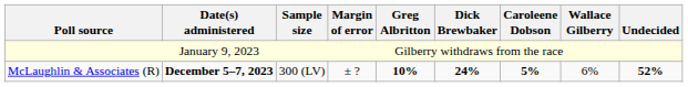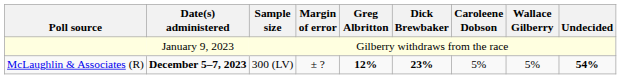McLaughlin & Associates (R) | Greg Albritton: 10% -> 12%
McLaughlin & Associates (R) | Dick Brewbaker: 24% -> 23%
McLaughlin & Associates (R) | Caroleene Dobson: bold -> normal
McLaughlin & Associates (R) | Wallace Gilberry: 6% -> 5%
McLaughlin & Associates (R) | Undecided: 52% -> 54%
